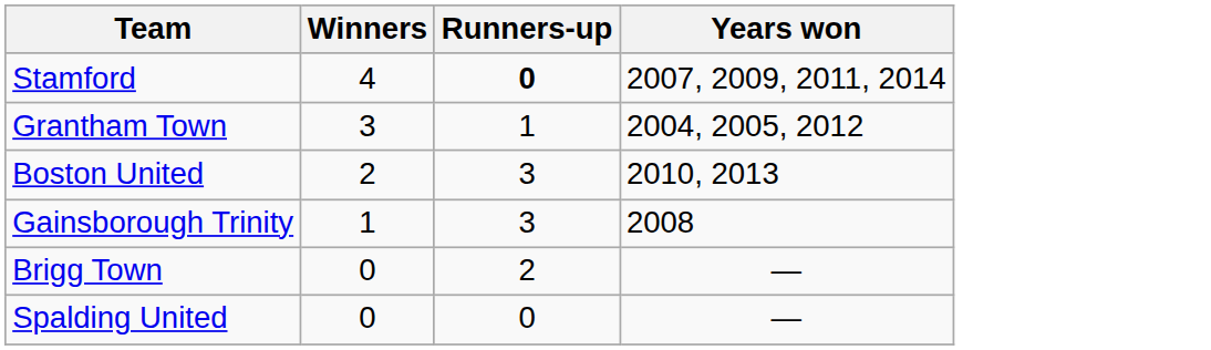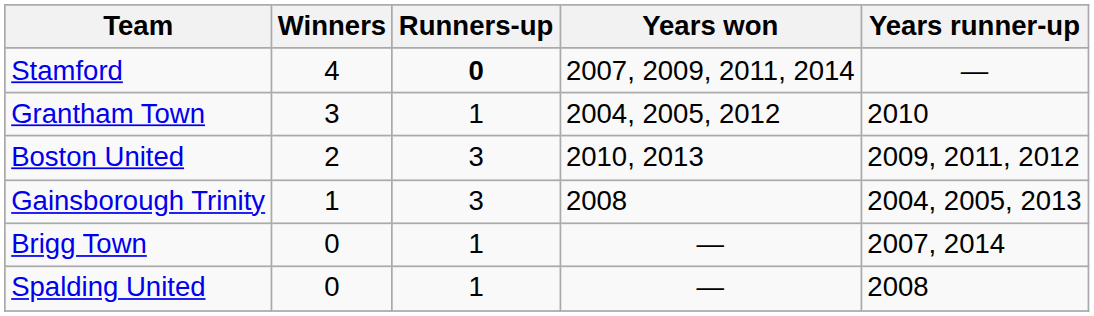+ column: Years runner-up | — | 2010 | 2009, 2011, 2012 | 2004, 2005, 2013 | 2007, 2014 | 2008
Brigg Town | Runners-up: 2 -> 1
Spalding United | Runners-up: 0 -> 1
